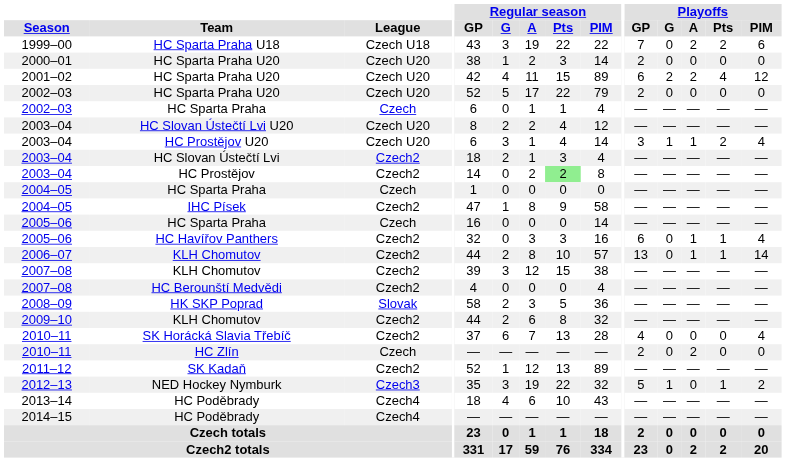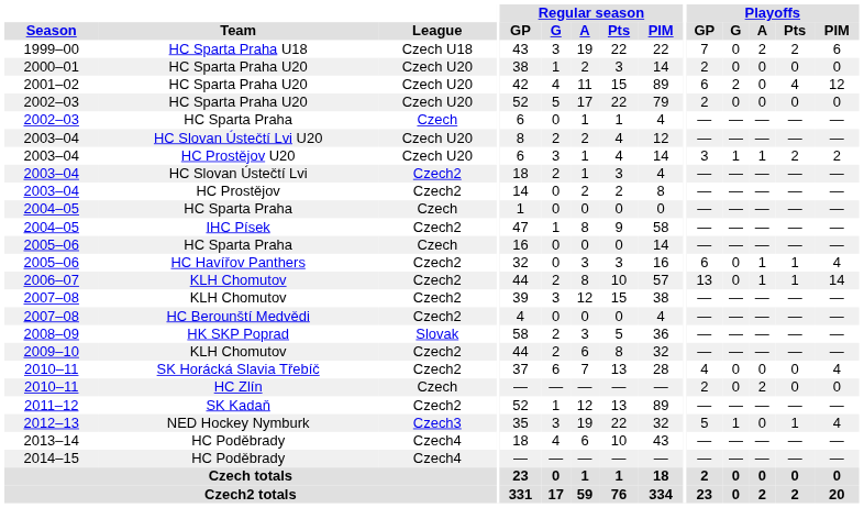2001–02 / HC Sparta Praha U20 | Playoffs / A: 2 -> 0
HC Prostějov U20 | Playoffs / PIM: 4 -> 2
HC Prostějov | Regular season / Pts: lightgreen background -> no background
NED Hockey Nymburk | Playoffs / PIM: 2 -> 4
